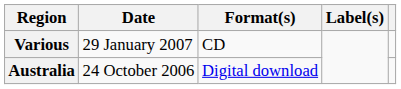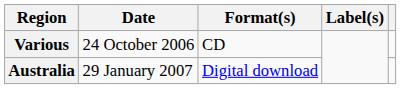Various | Date: 29 January 2007 -> 24 October 2006
Australia | Date: 24 October 2006 -> 29 January 2007
